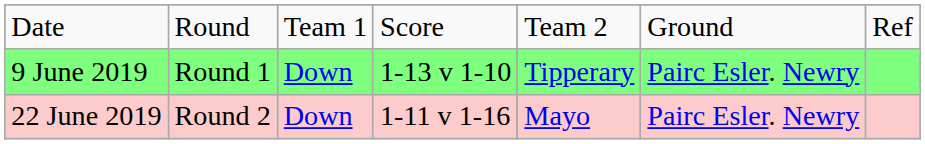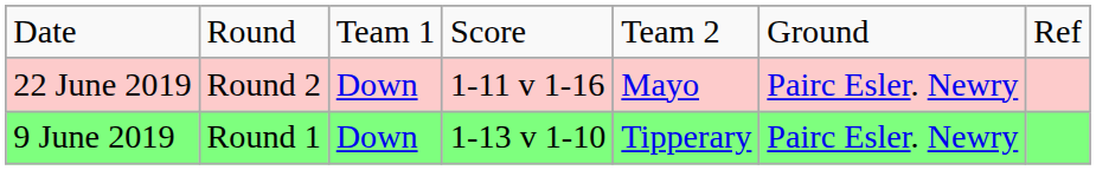rows swapped: 9 June 2019 <-> 22 June 2019
